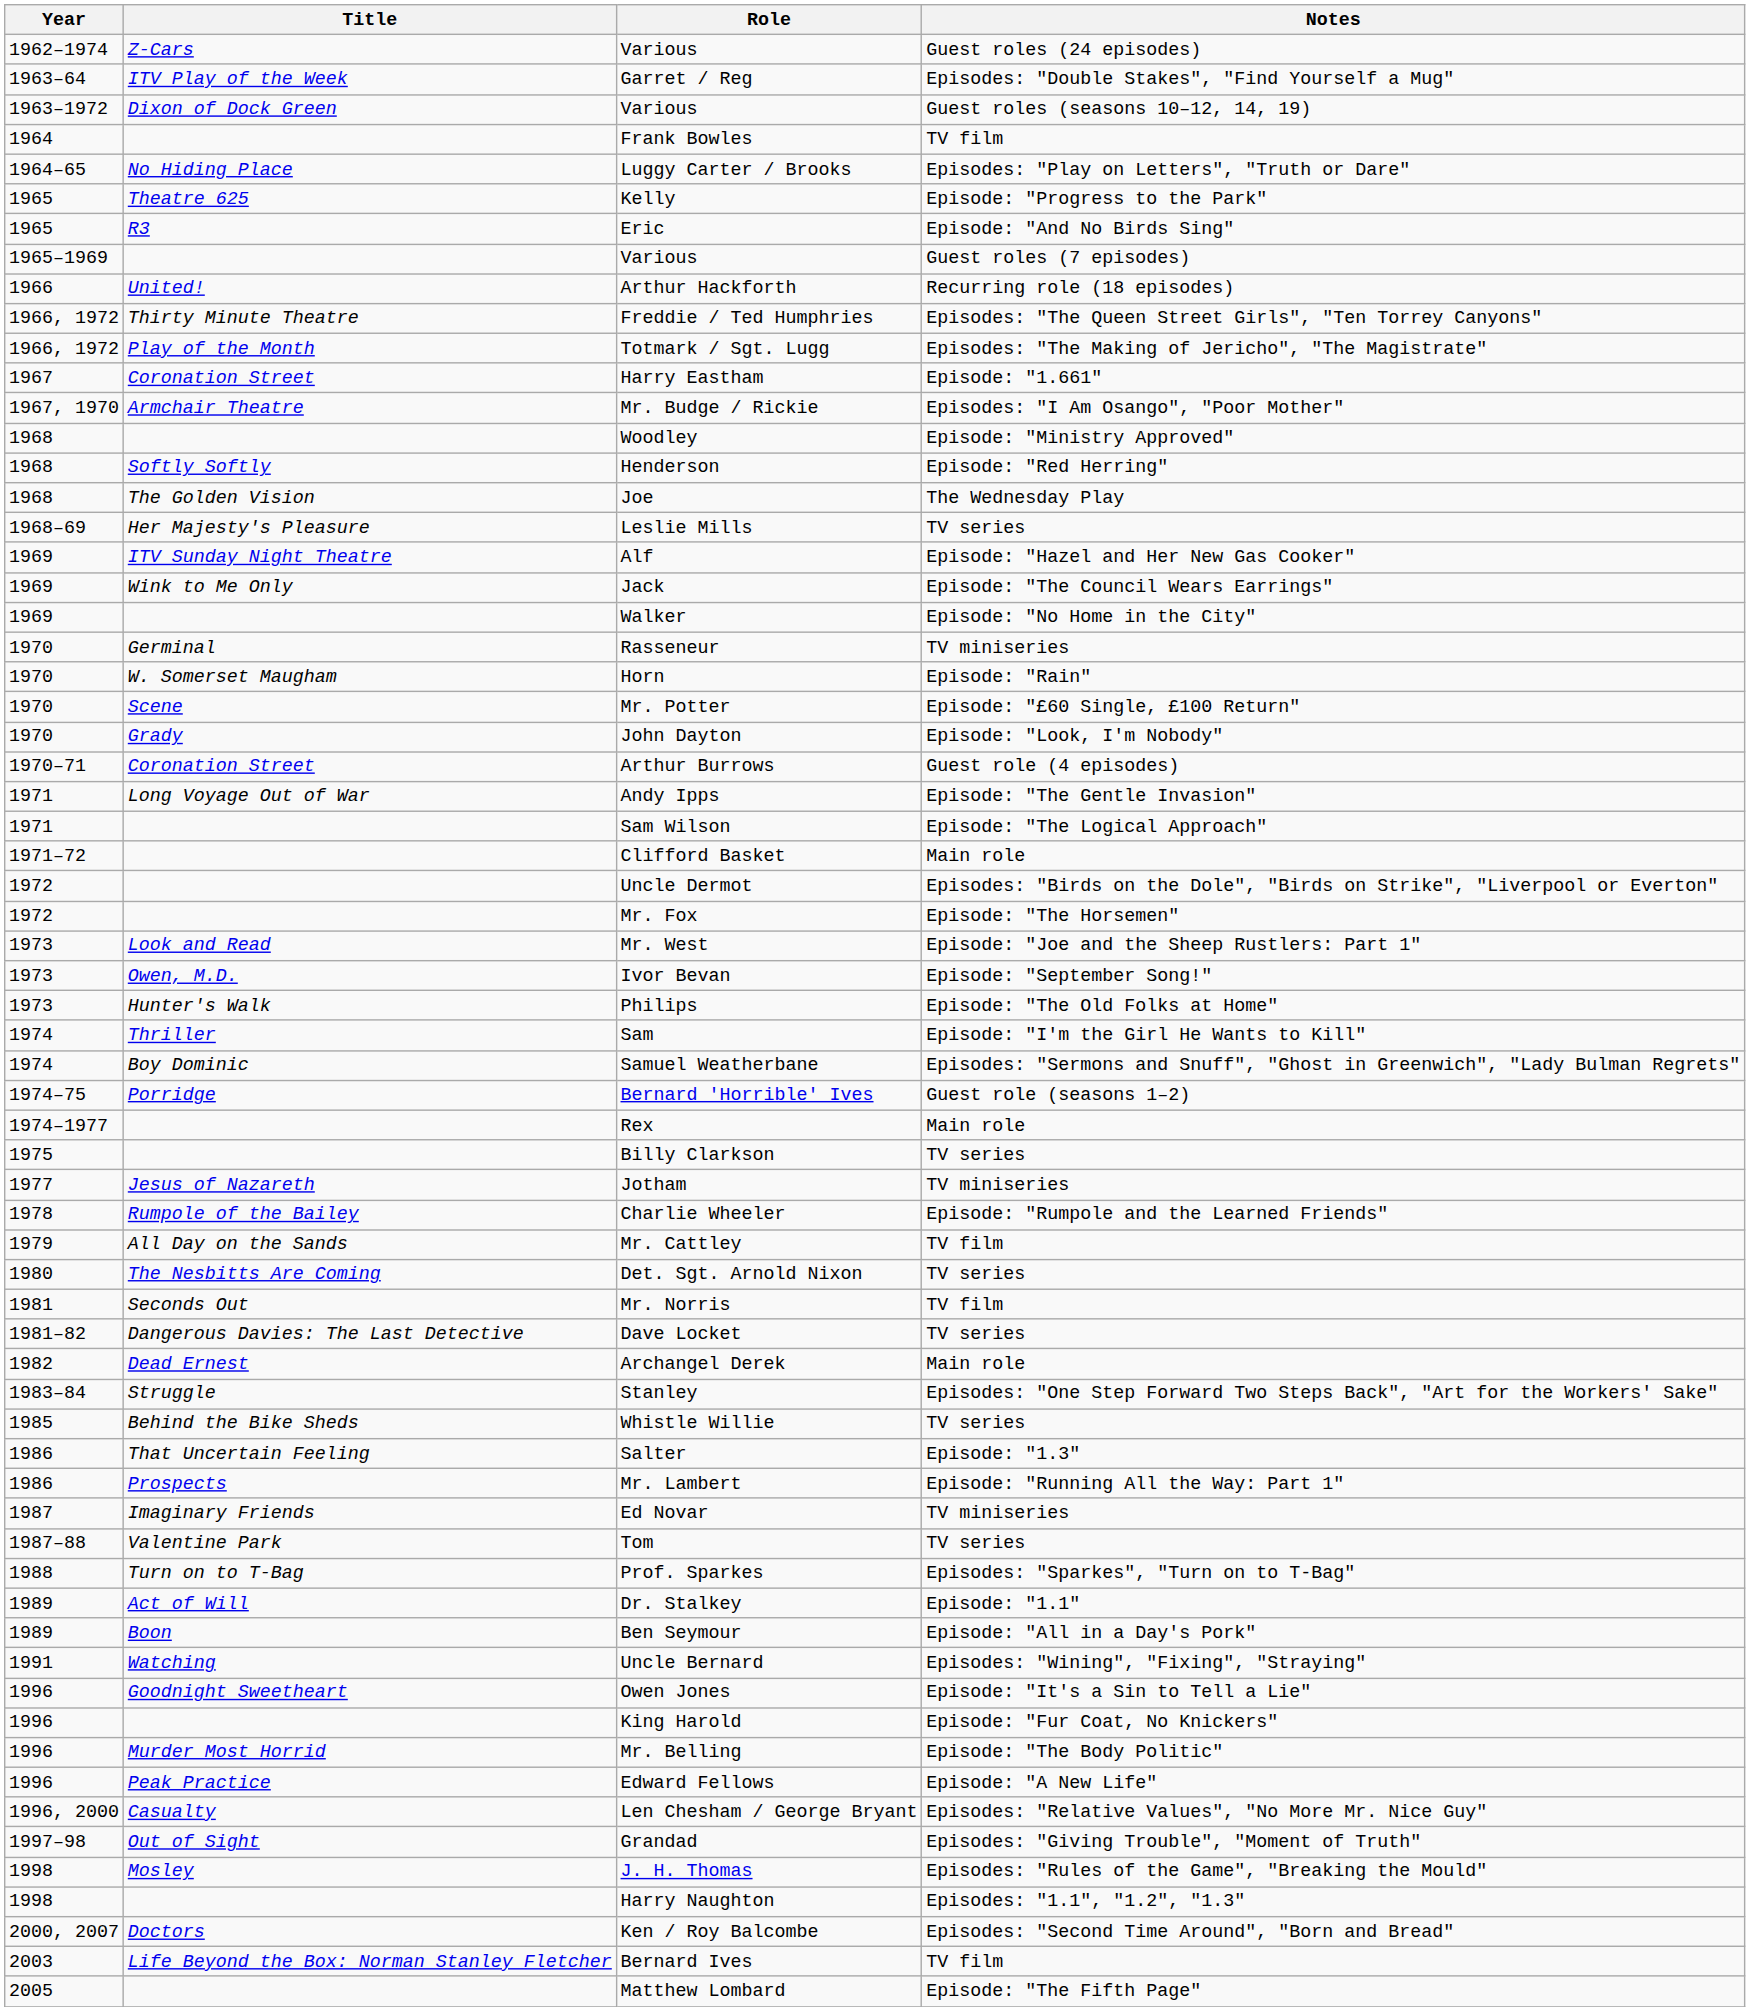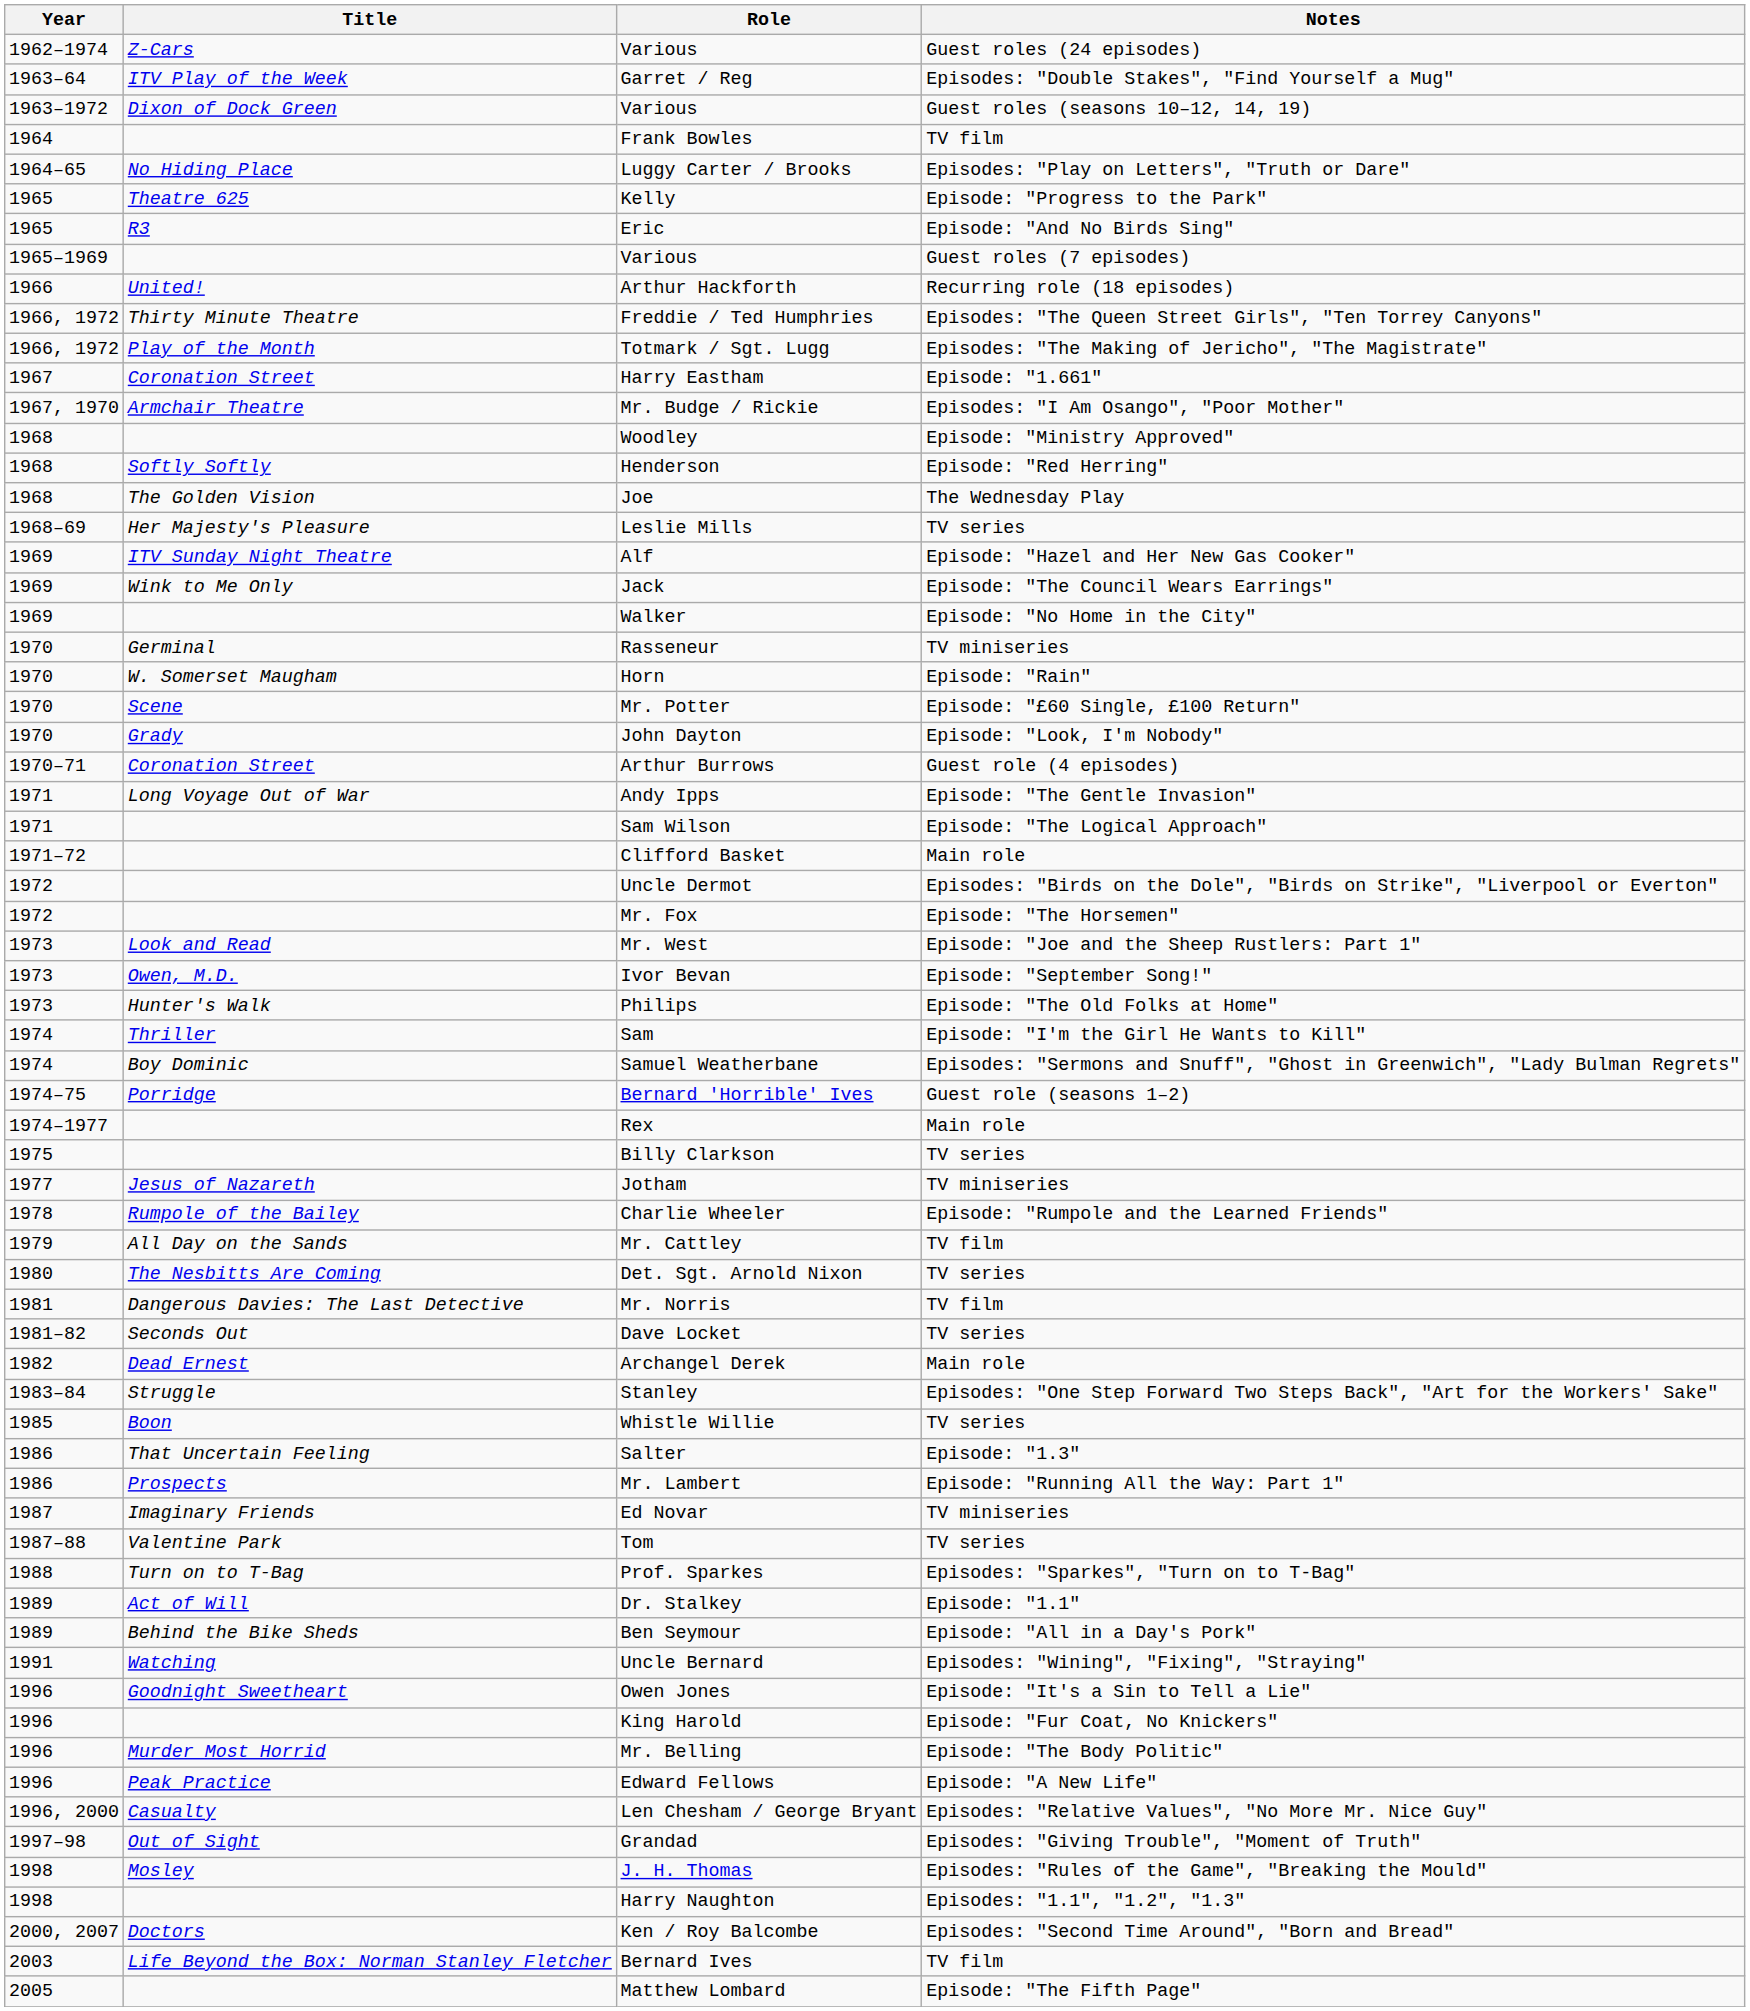Mr. Norris | Title: Seconds Out -> Dangerous Davies: The Last Detective
Dave Locket | Title: Dangerous Davies: The Last Detective -> Seconds Out
Whistle Willie | Title: Behind the Bike Sheds -> Boon
Ben Seymour | Title: Boon -> Behind the Bike Sheds
